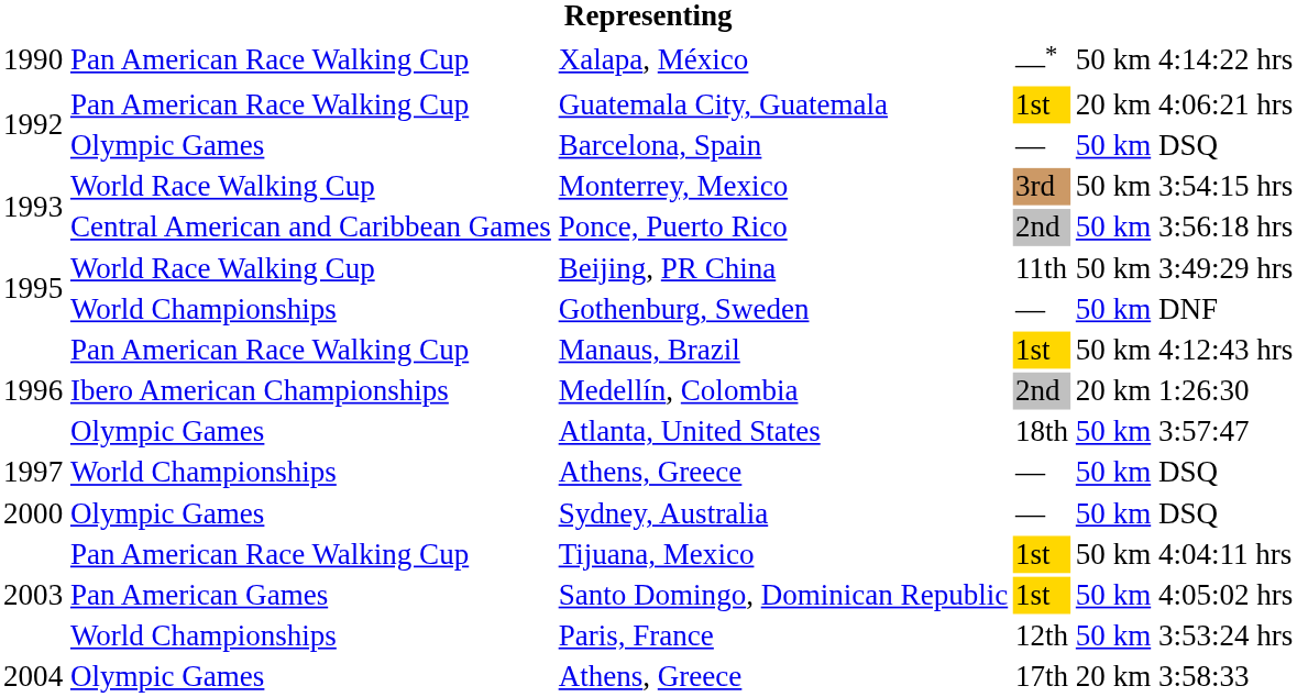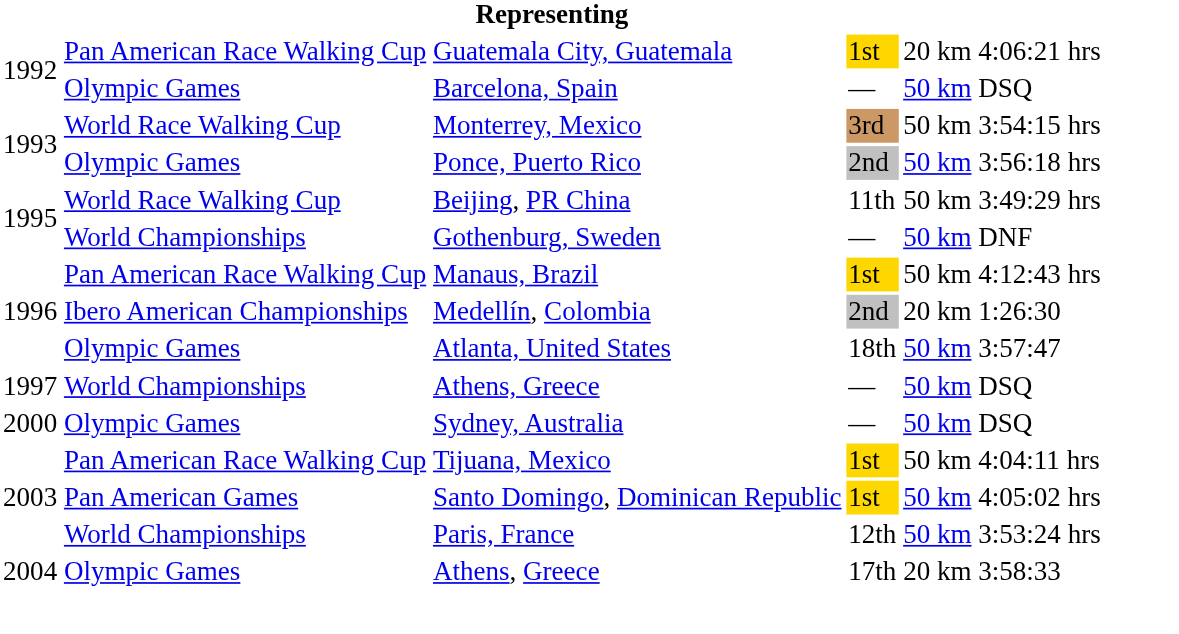- row: 1990 | Pan American Race Walking Cup | Xalapa, México | —* | 50 km | 4:14:22 hrs
Ponce, Puerto Rico | column 2: Central American and Caribbean Games -> Olympic Games
